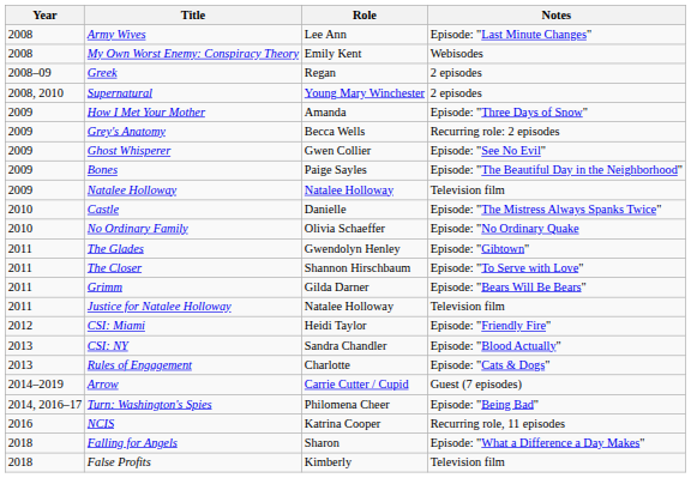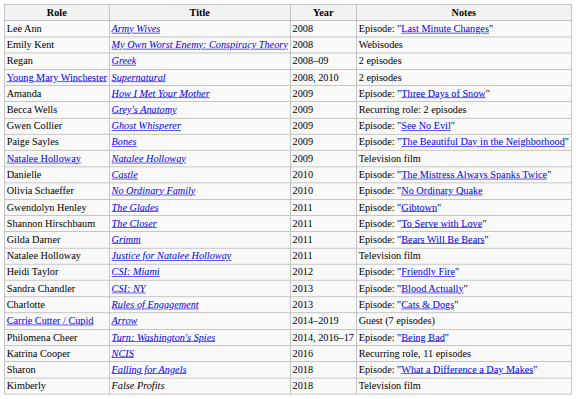columns swapped: Year <-> Role
